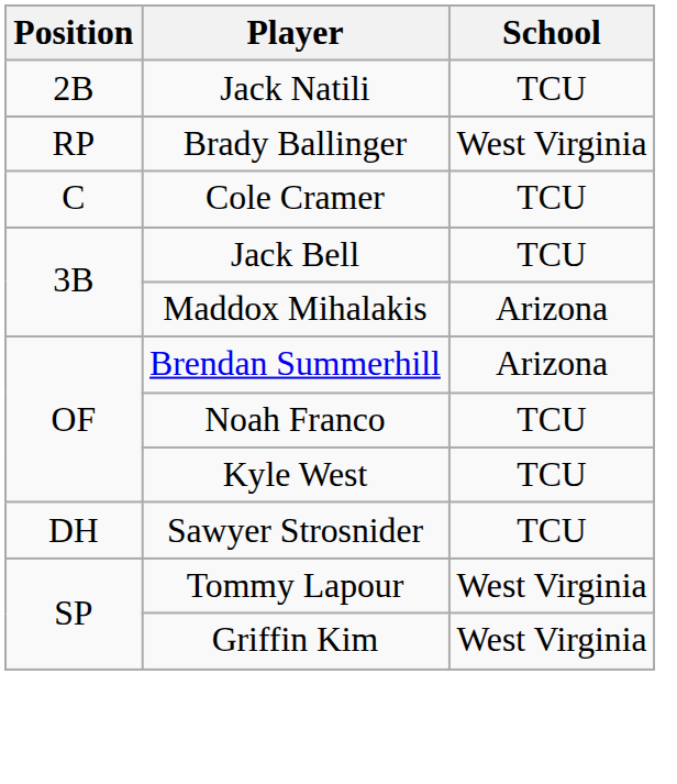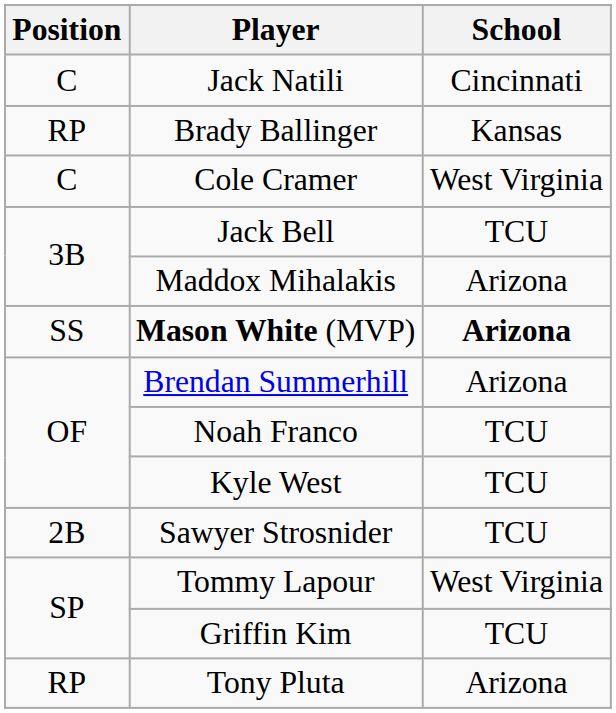Jack Natili | Position: 2B -> C
Jack Natili | School: TCU -> Cincinnati
Brady Ballinger | School: West Virginia -> Kansas
Cole Cramer | School: TCU -> West Virginia
+ row: SS | Mason White (MVP) | Arizona
Sawyer Strosnider | Position: DH -> 2B
Griffin Kim | School: West Virginia -> TCU
+ row: RP | Tony Pluta | Arizona
